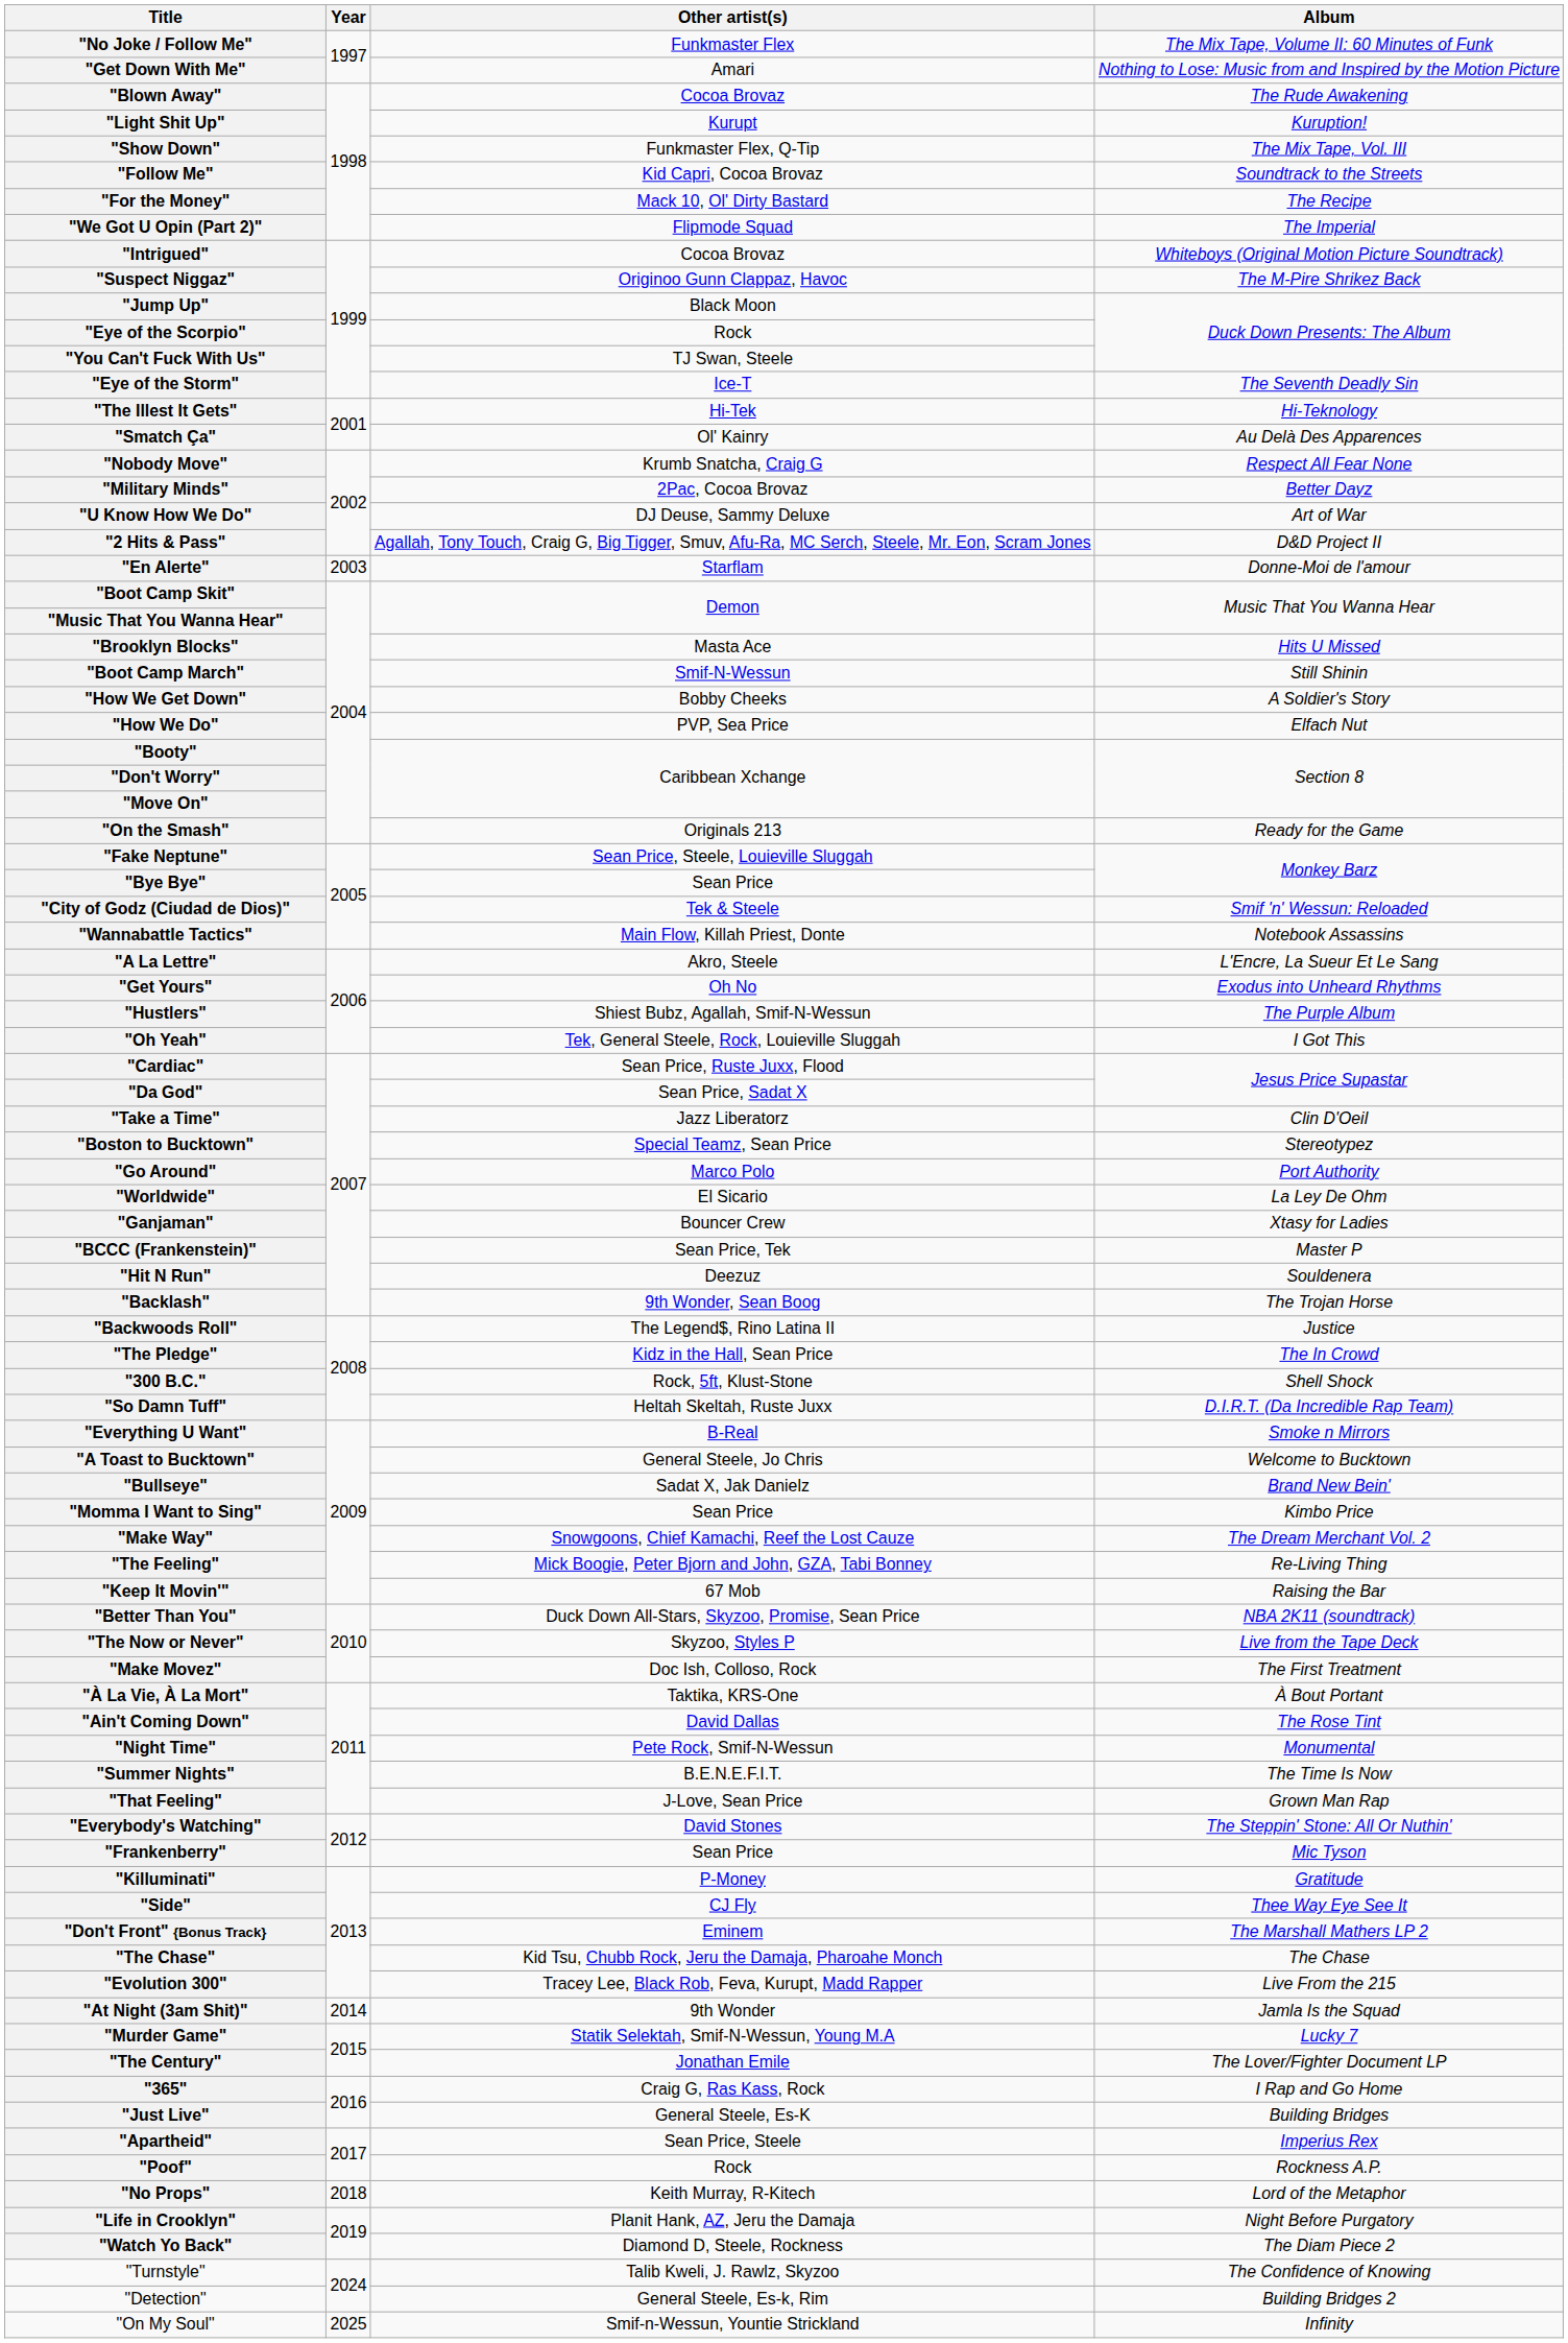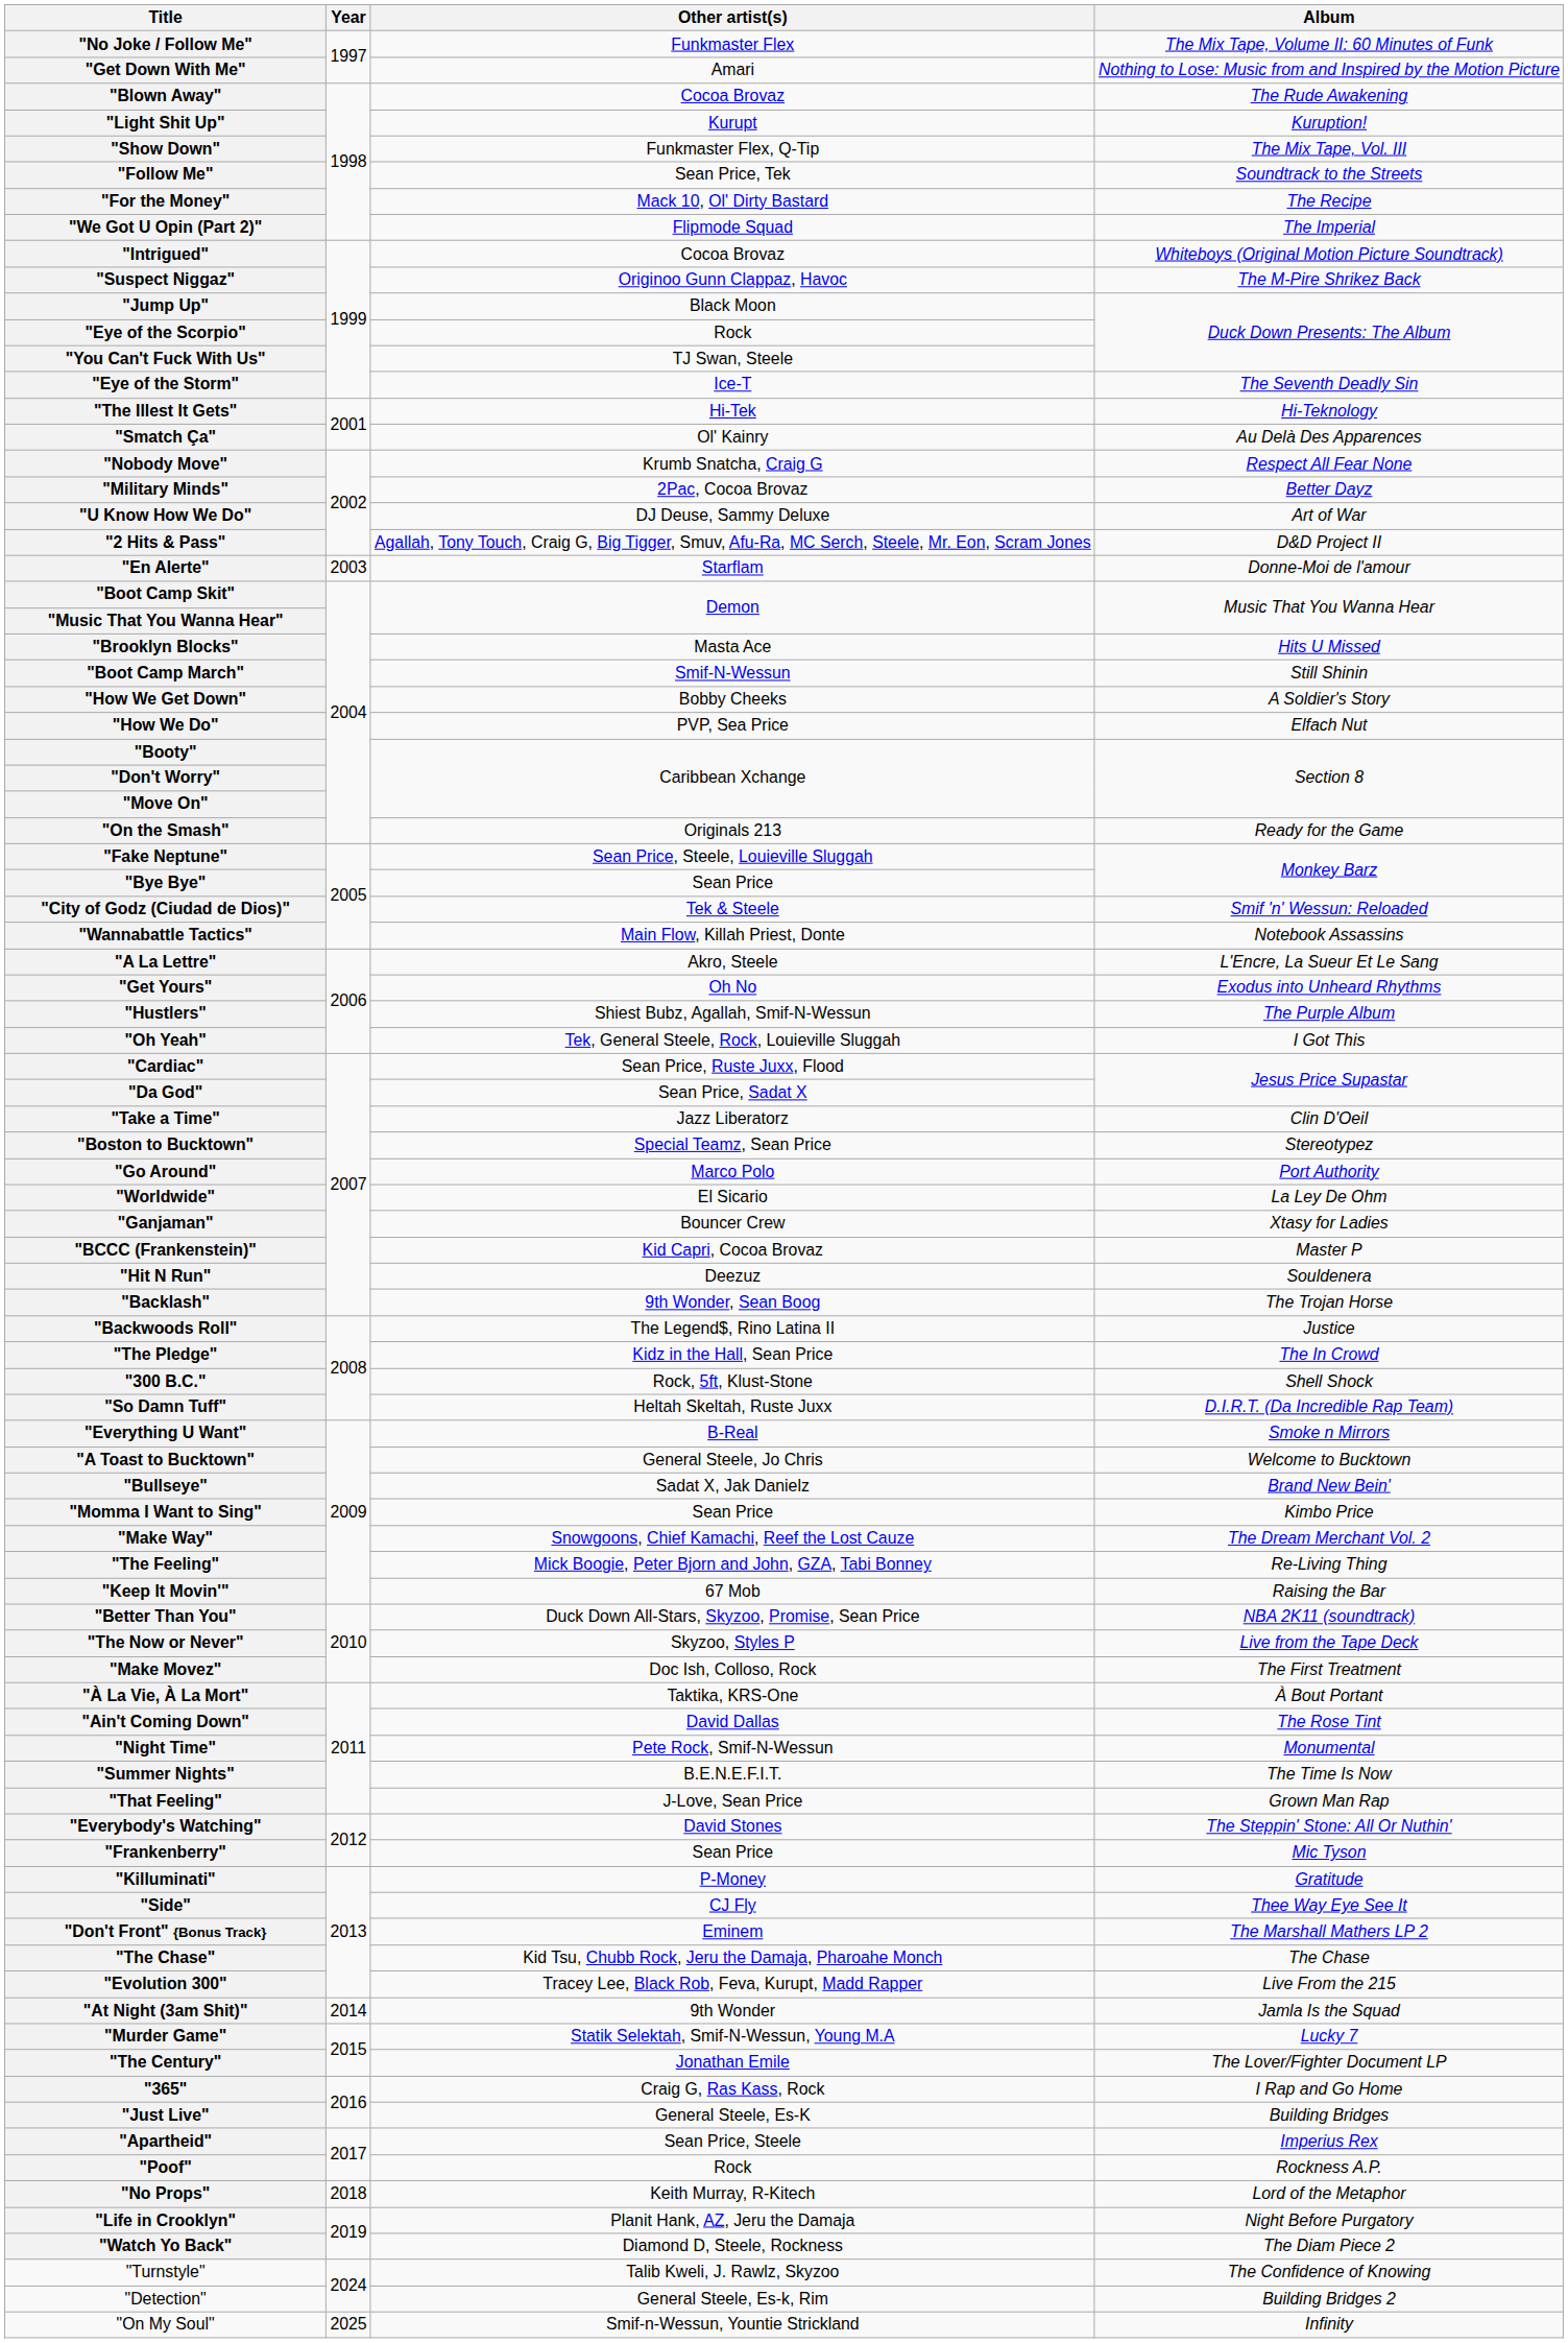"Follow Me" | Other artist(s): Kid Capri, Cocoa Brovaz -> Sean Price, Tek
"BCCC (Frankenstein)" | Other artist(s): Sean Price, Tek -> Kid Capri, Cocoa Brovaz
